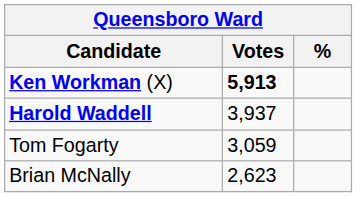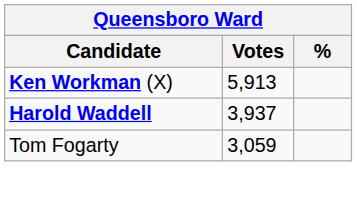Ken Workman (X) | Votes: bold -> normal
- row: Brian McNally | 2,623
